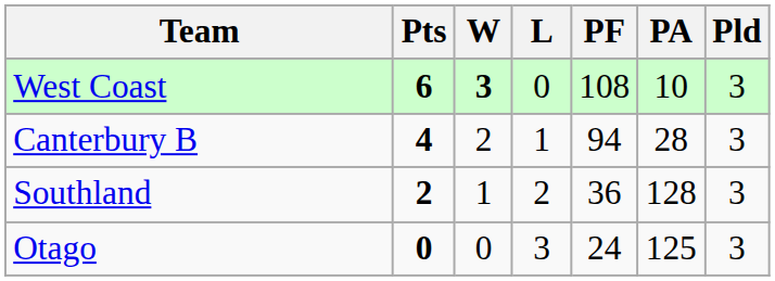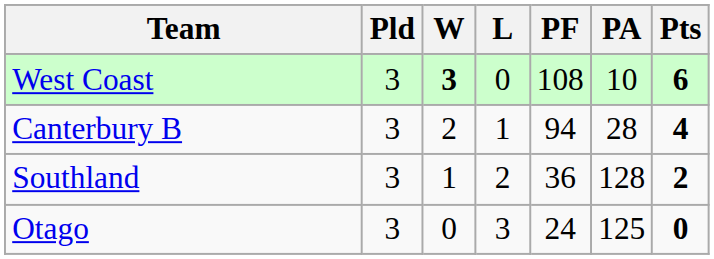columns swapped: Pld <-> Pts
